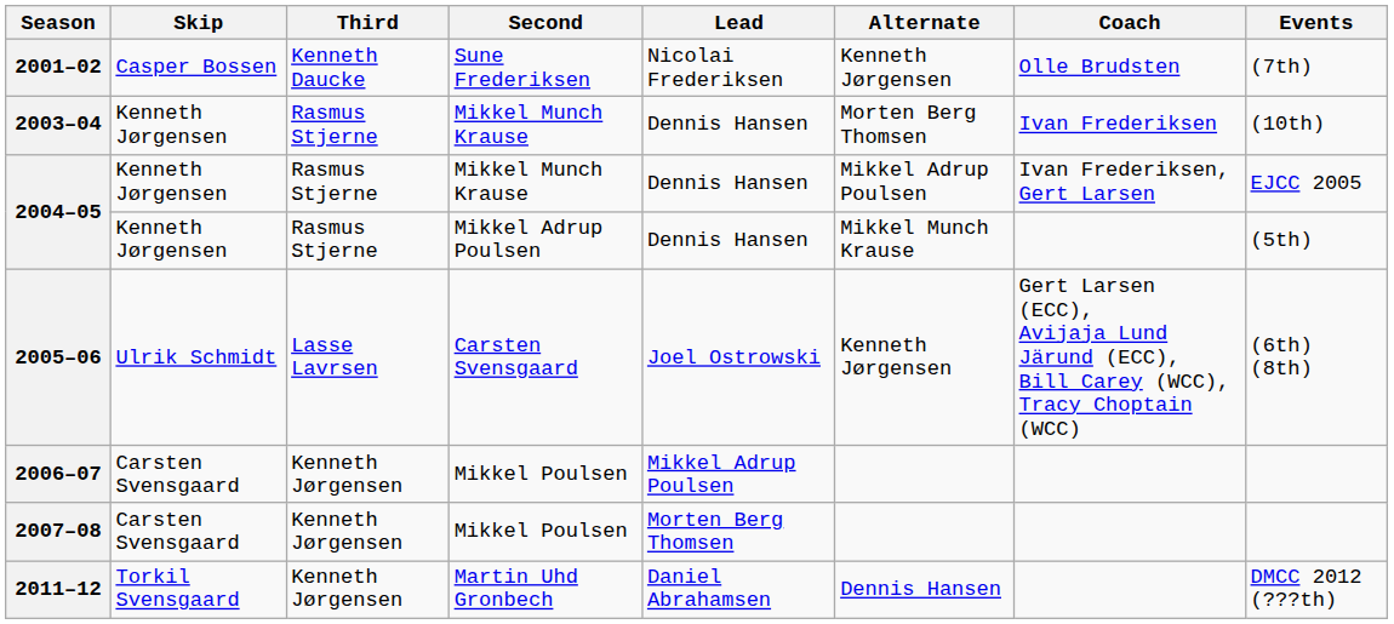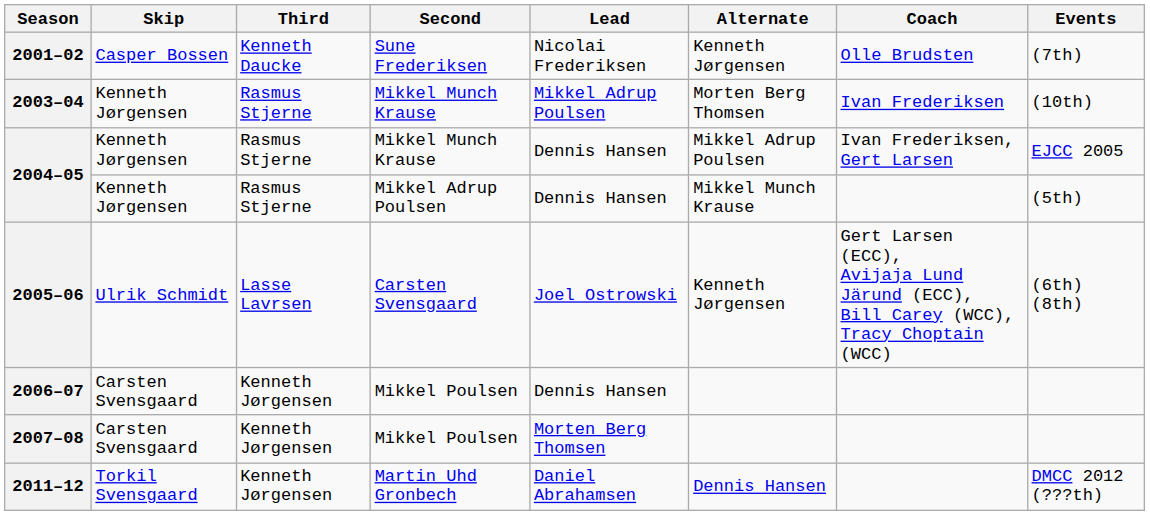2003–04 | Lead: Dennis Hansen -> Mikkel Adrup Poulsen
2006–07 | Lead: Mikkel Adrup Poulsen -> Dennis Hansen
